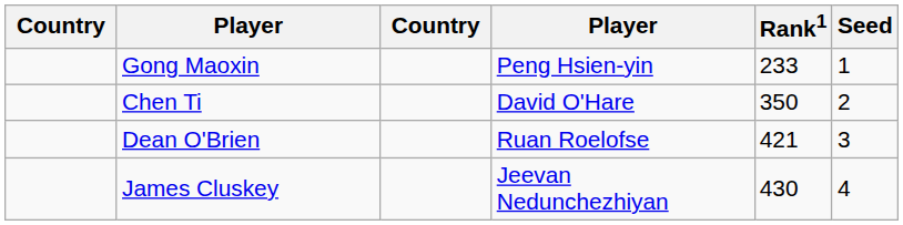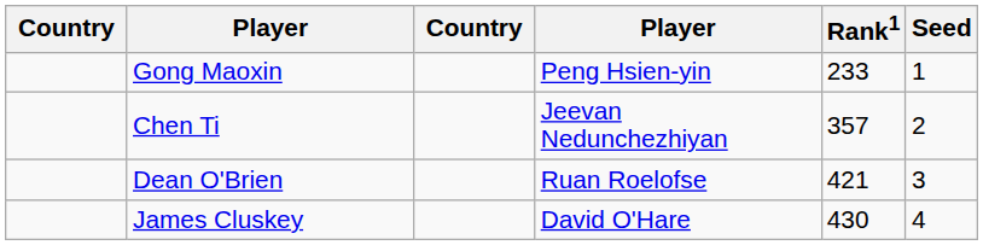Chen Ti | column 4: David O'Hare -> Jeevan Nedunchezhiyan
Chen Ti | Rank1: 350 -> 357
James Cluskey | column 4: Jeevan Nedunchezhiyan -> David O'Hare
